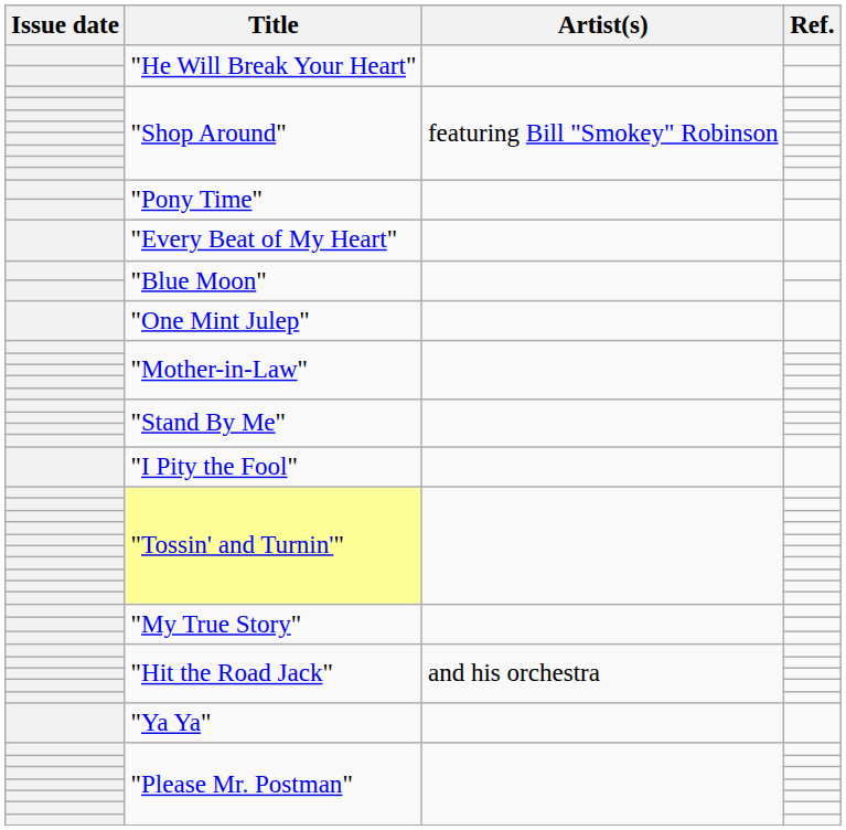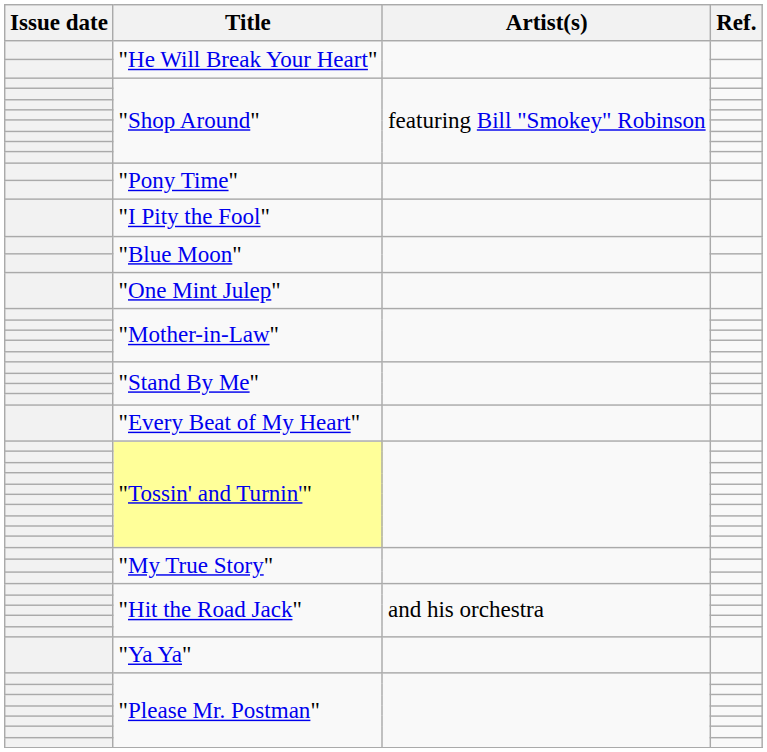rows swapped: "I Pity the Fool" <-> "Every Beat of My Heart"
